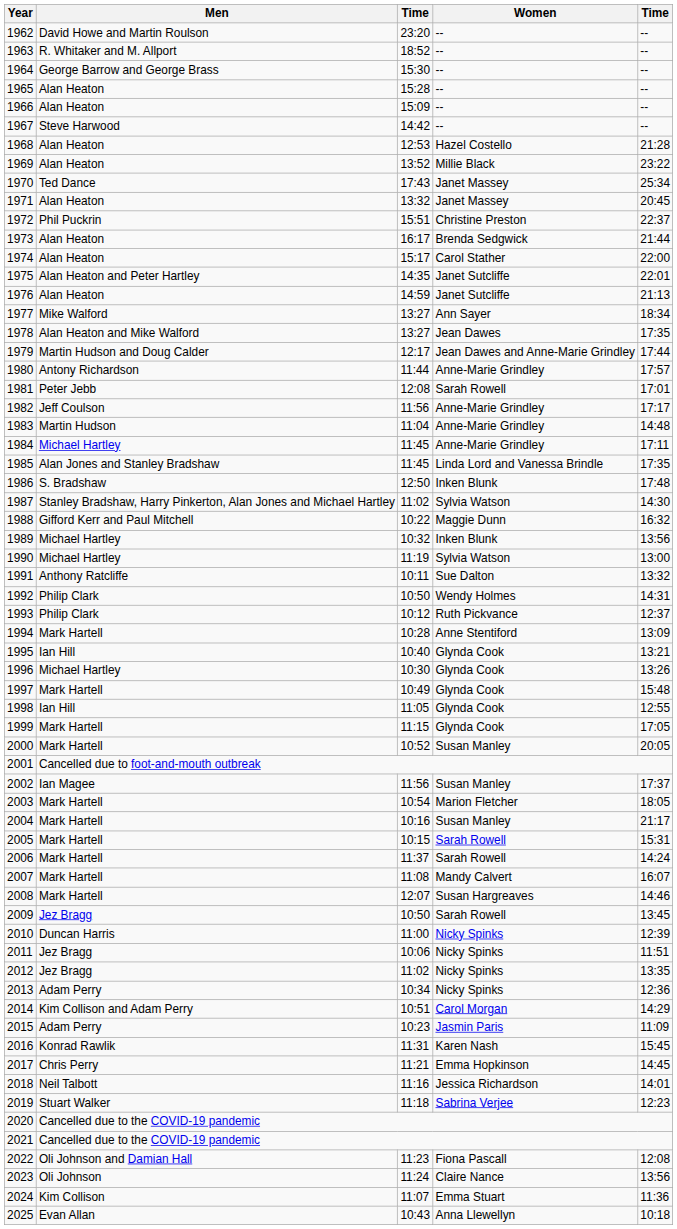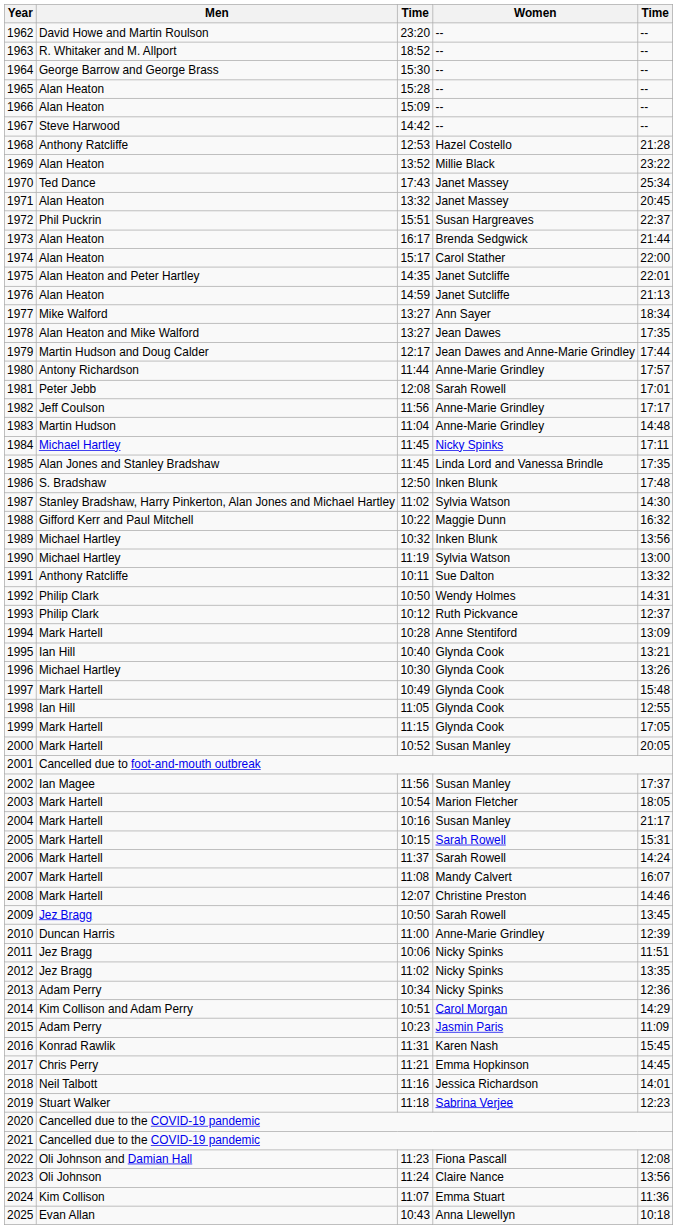1968 | Men: Alan Heaton -> Anthony Ratcliffe
1972 | Women: Christine Preston -> Susan Hargreaves
1984 | Women: Anne-Marie Grindley -> Nicky Spinks
2008 | Women: Susan Hargreaves -> Christine Preston
2010 | Women: Nicky Spinks -> Anne-Marie Grindley
